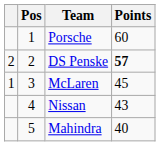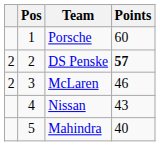McLaren | column 1: 1 -> 2
McLaren | Points: 45 -> 46
